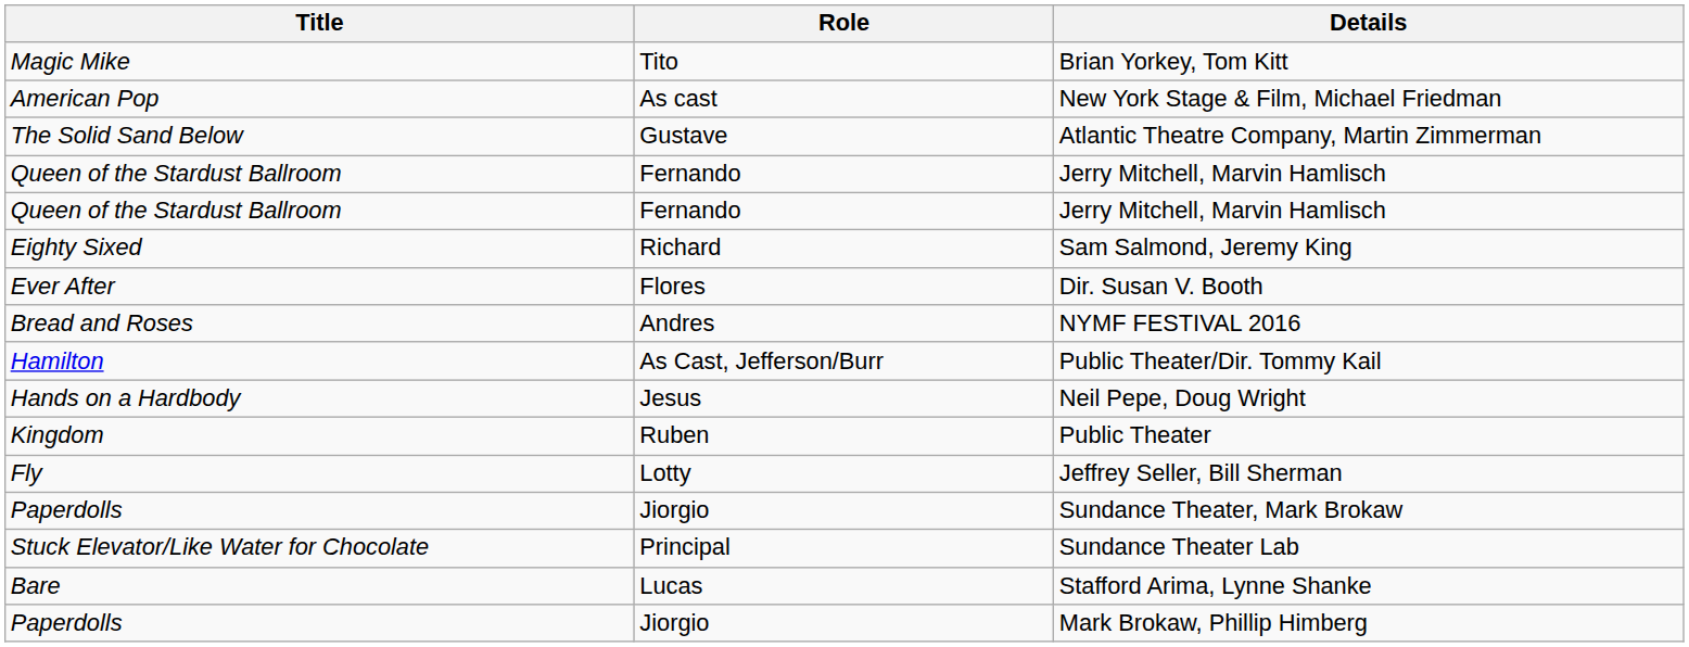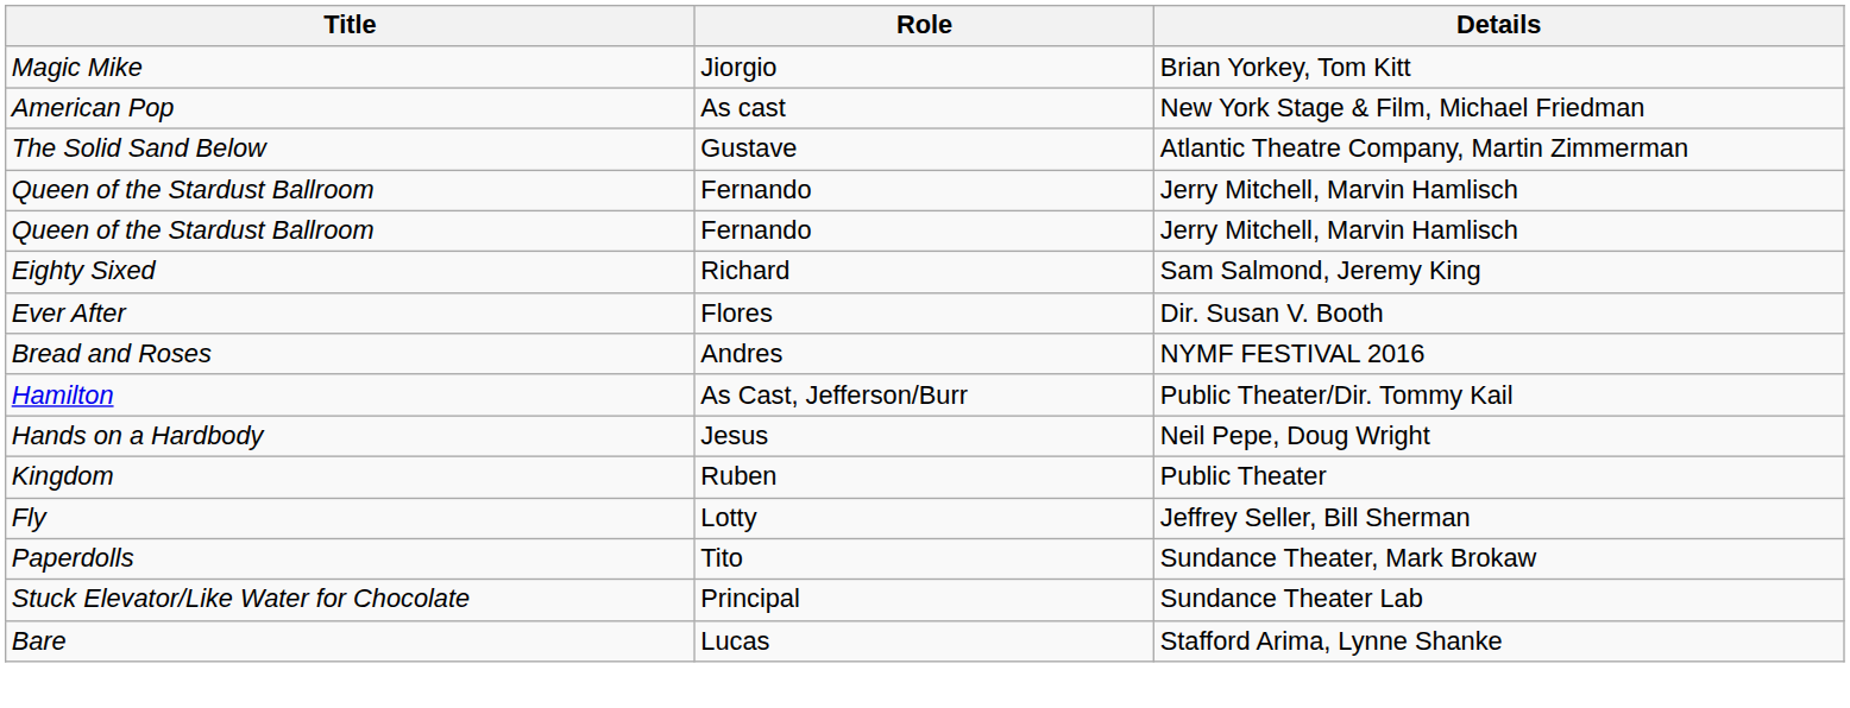Brian Yorkey, Tom Kitt | Role: Tito -> Jiorgio
Sundance Theater, Mark Brokaw | Role: Jiorgio -> Tito
- row: Paperdolls | Jiorgio | Mark Brokaw, Phillip Himberg
